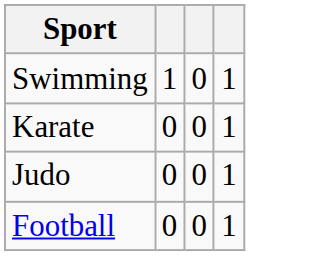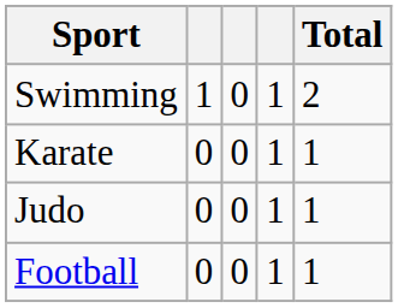+ column: Total | 2 | 1 | 1 | 1
